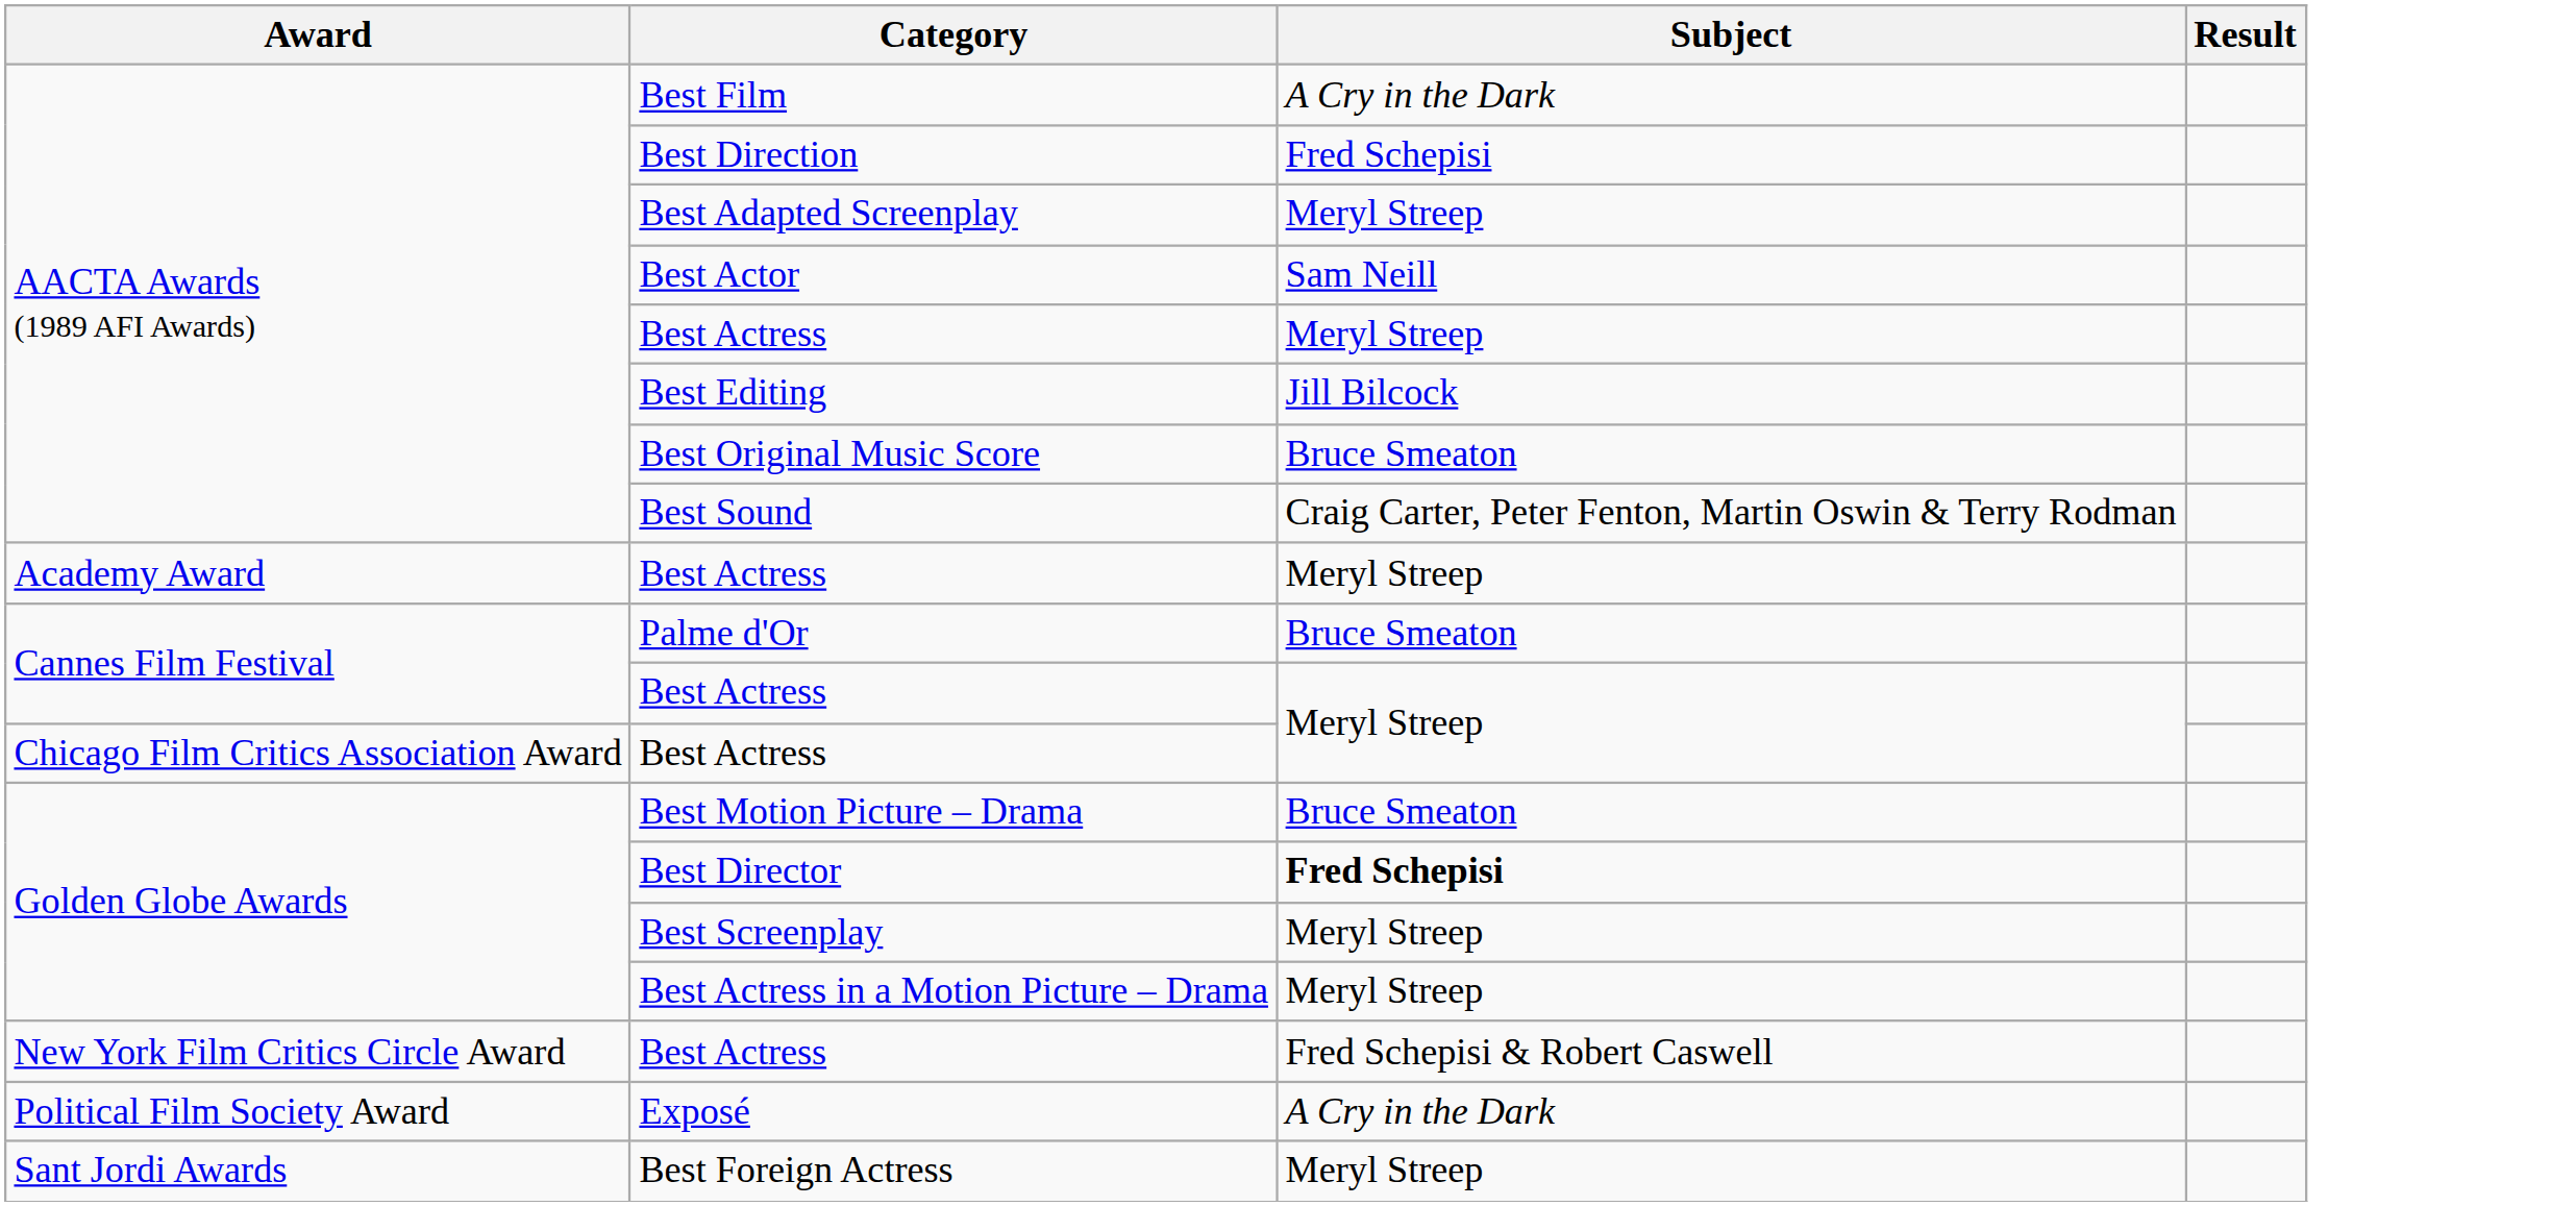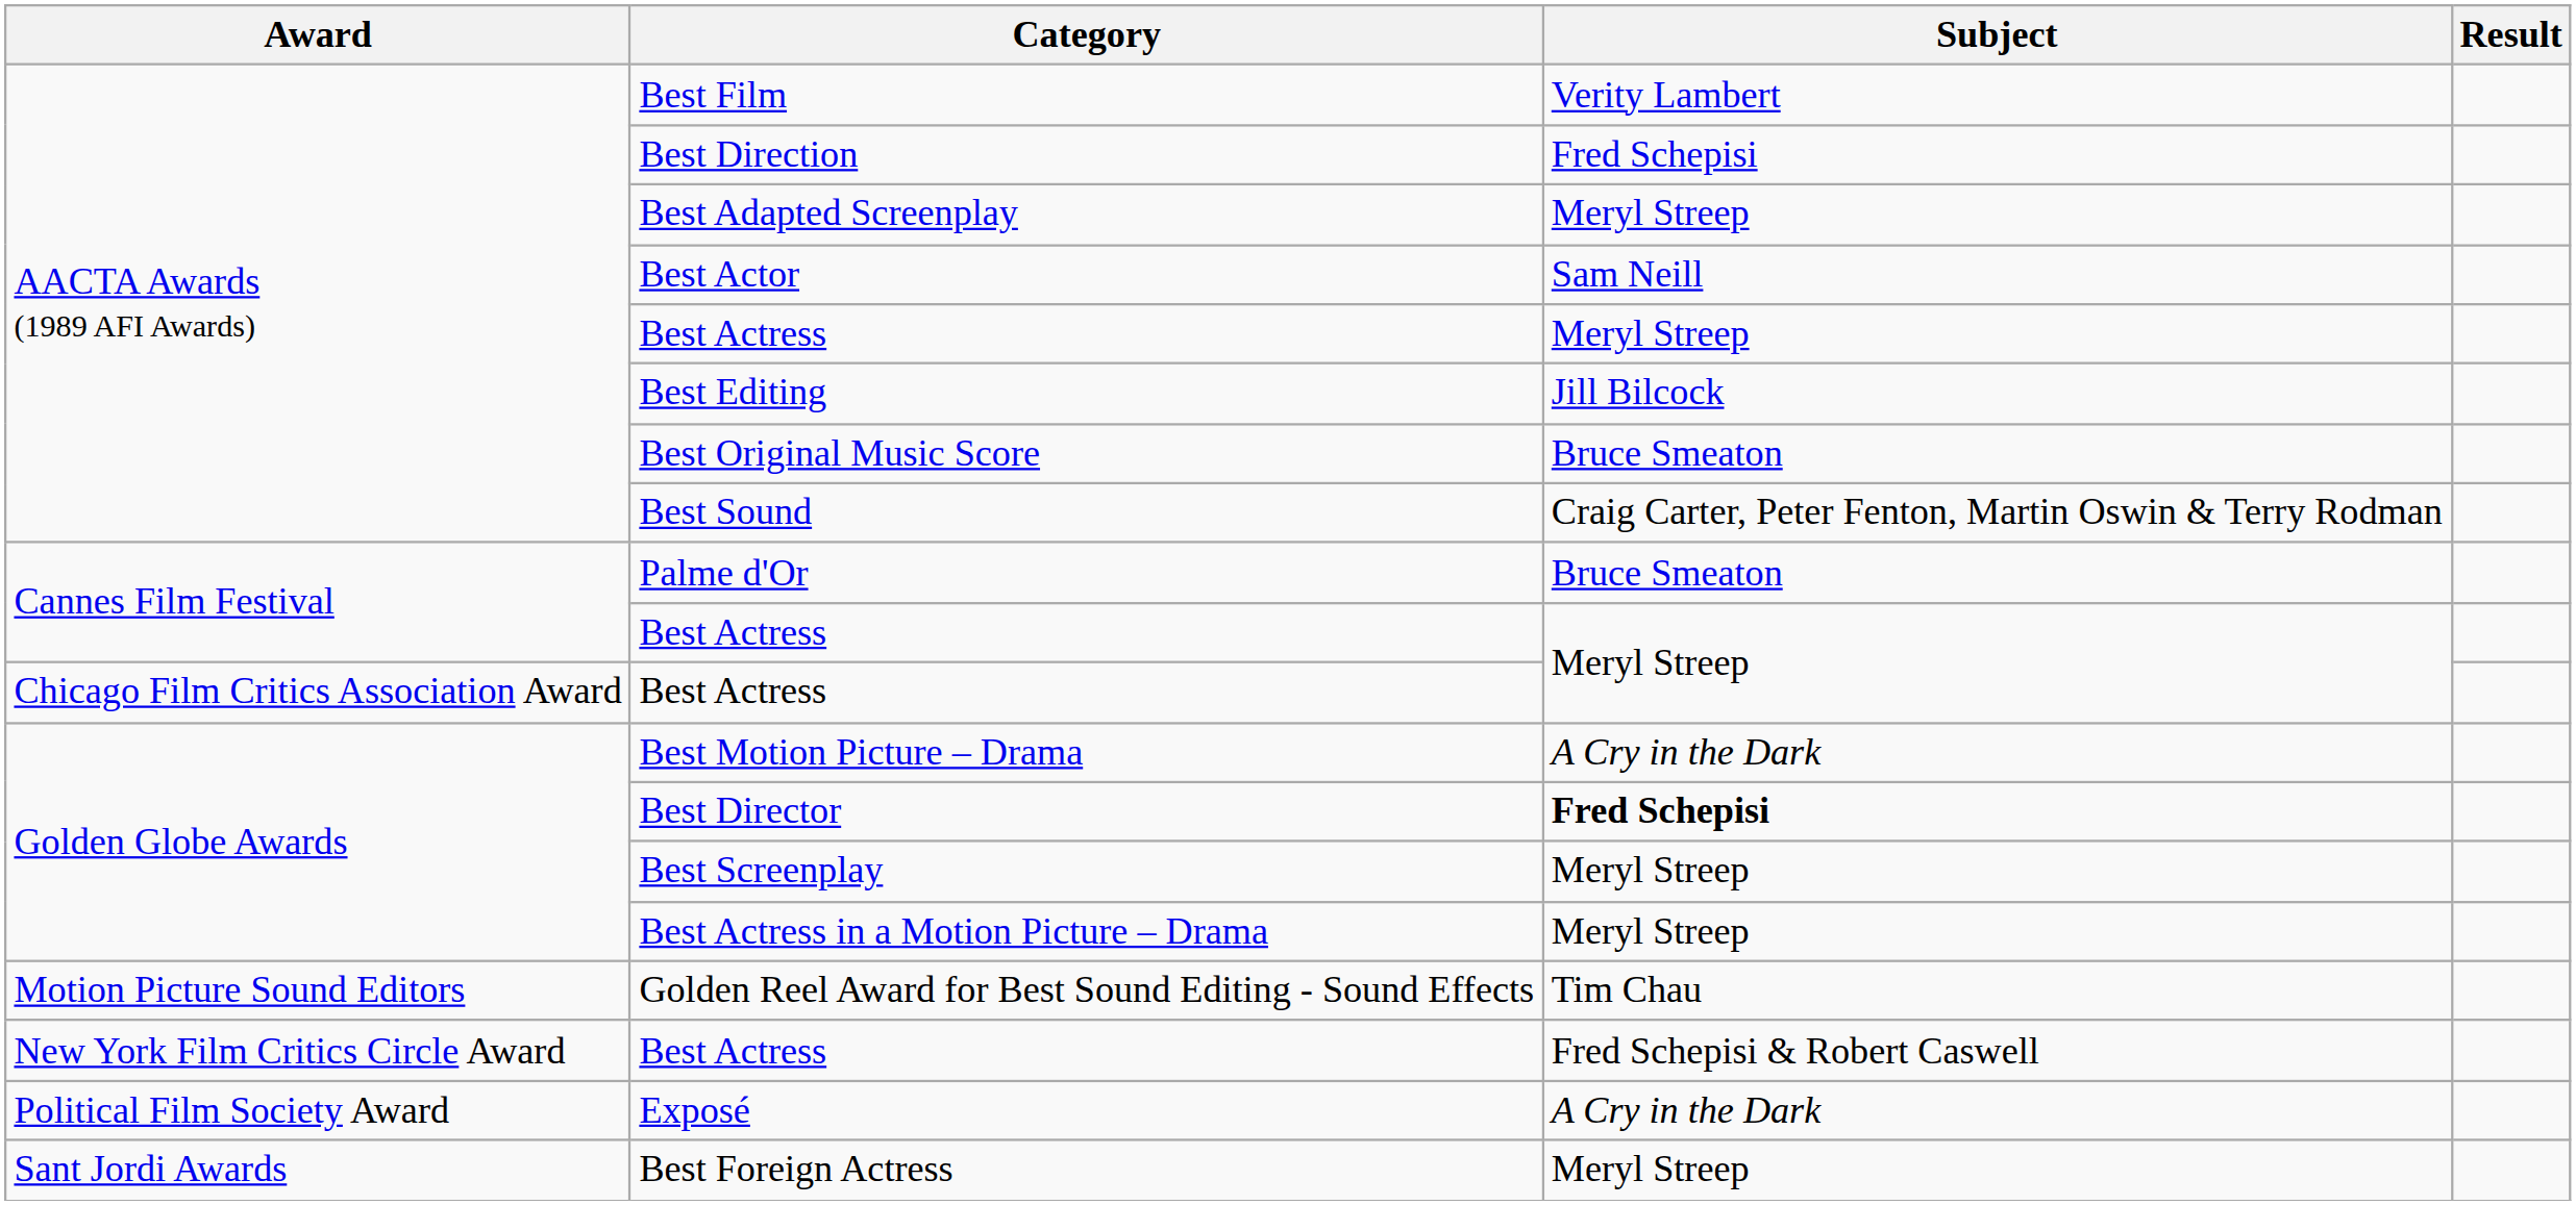Best Film | Subject: A Cry in the Dark -> Verity Lambert
- row: Academy Award | Best Actress | Meryl Streep
Best Motion Picture – Drama | Subject: Bruce Smeaton -> A Cry in the Dark
+ row: Motion Picture Sound Editors | Golden Reel Award for Best Sound Editing - Sound Effects | Tim Chau
